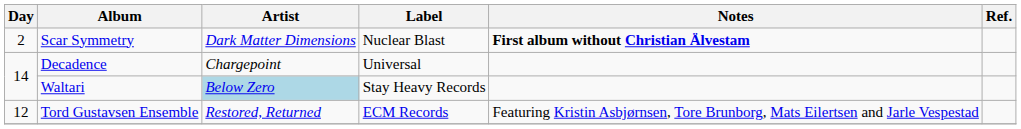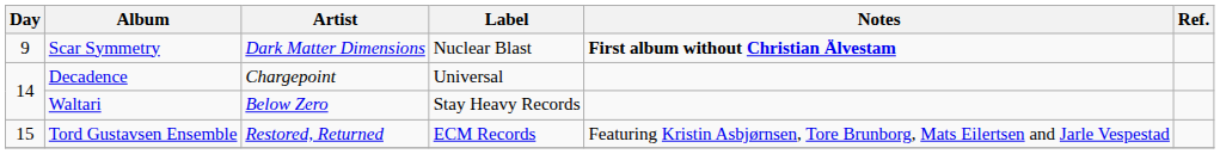Scar Symmetry | Day: 2 -> 9
Waltari | Artist: lightblue background -> no background
Tord Gustavsen Ensemble | Day: 12 -> 15
